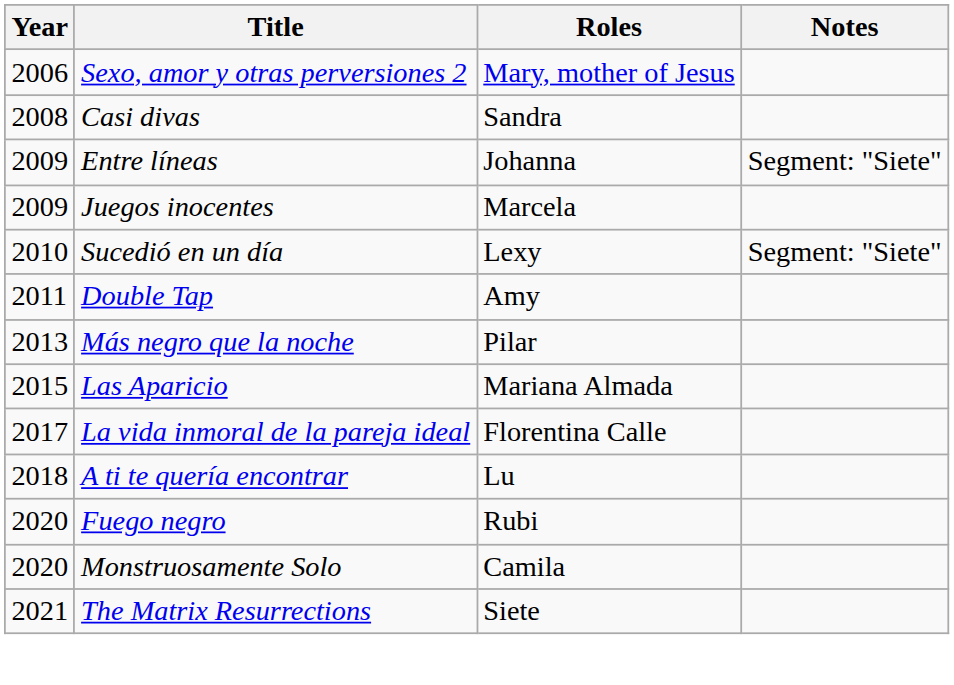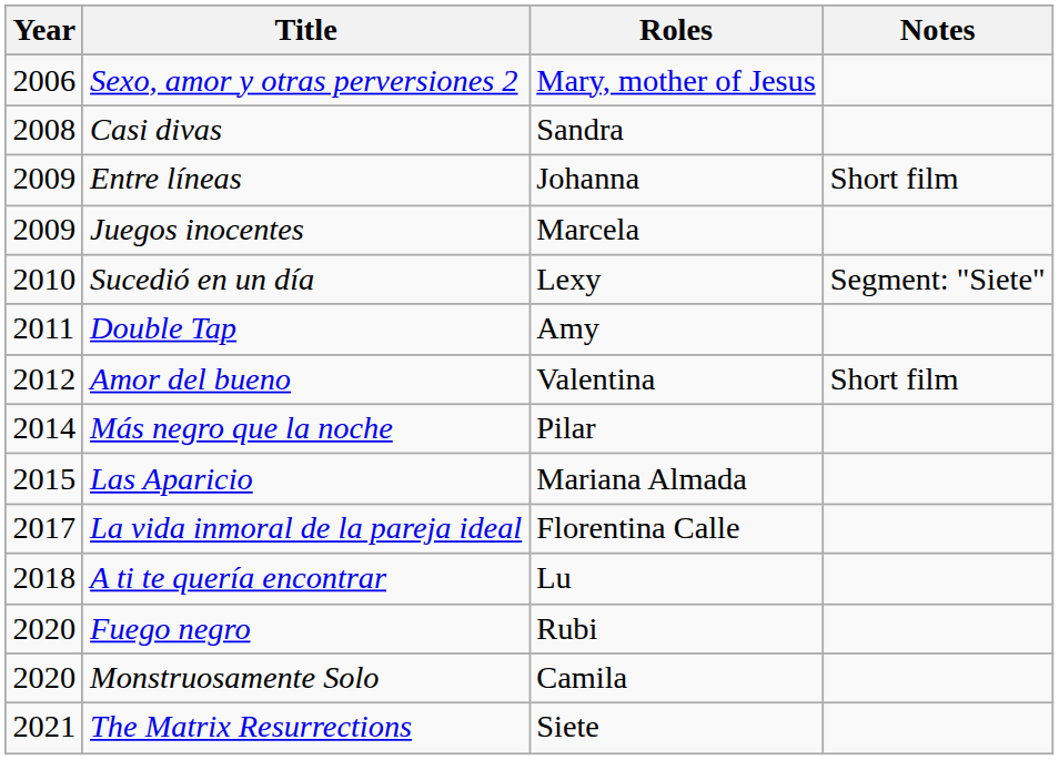Entre líneas | Notes: Segment: "Siete" -> Short film
+ row: 2012 | Amor del bueno | Valentina | Short film
Más negro que la noche | Year: 2013 -> 2014
